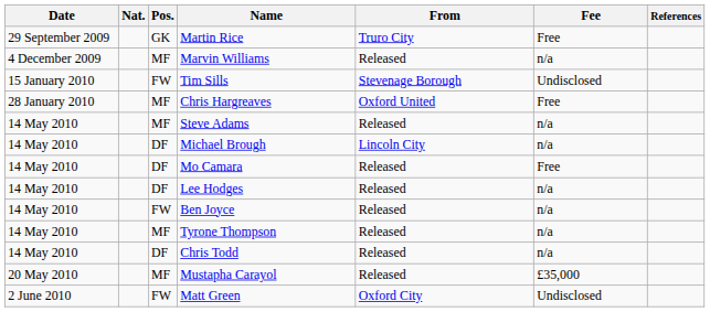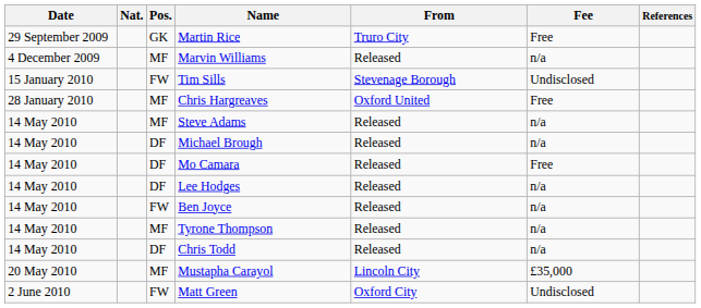Michael Brough | From: Lincoln City -> Released
Mustapha Carayol | From: Released -> Lincoln City
